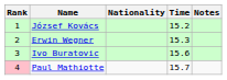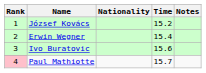Erwin Wegner | Time: 15.3 -> 15.4
